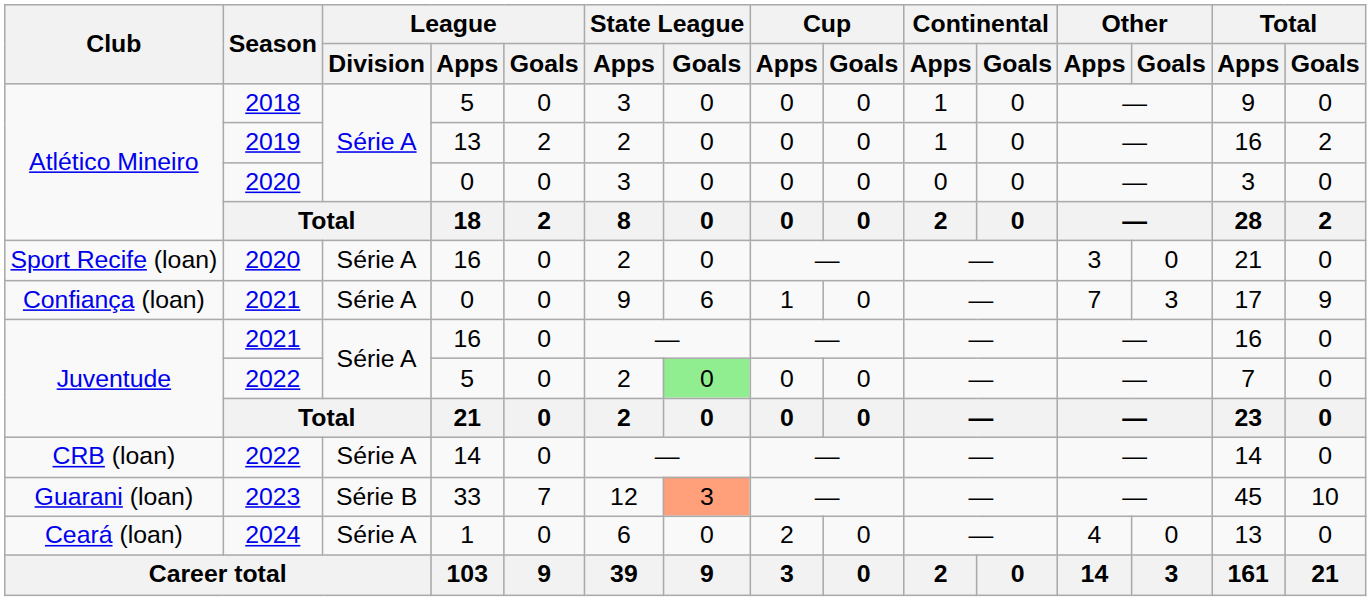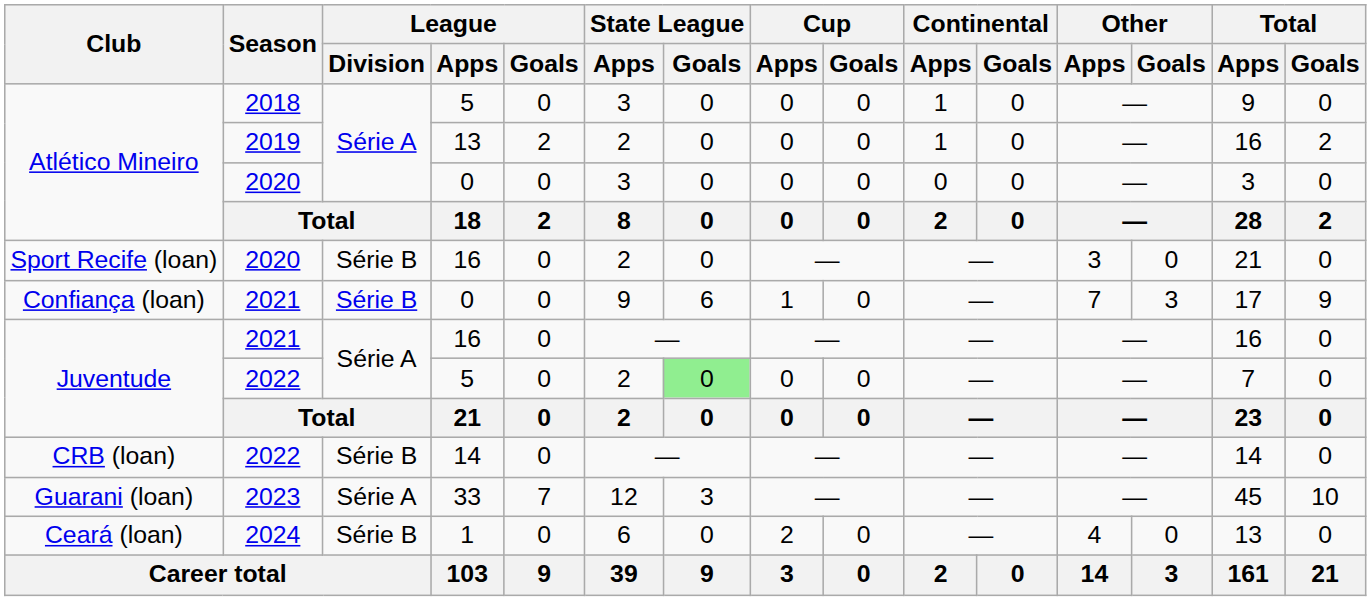Sport Recife (loan) | League / Division: Série A -> Série B
Confiança (loan) | League / Division: Série A -> Série B
CRB (loan) | League / Division: Série A -> Série B
Guarani (loan) | League / Division: Série B -> Série A
Guarani (loan) | State League / Goals: lightsalmon background -> no background
Ceará (loan) | League / Division: Série A -> Série B
